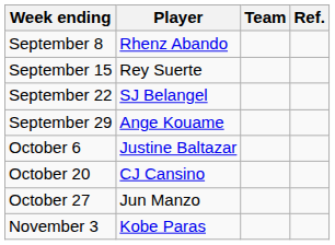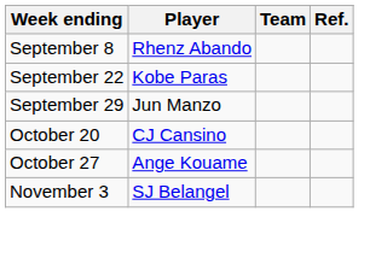- row: September 15 | Rey Suerte
September 22 | Player: SJ Belangel -> Kobe Paras
September 29 | Player: Ange Kouame -> Jun Manzo
- row: October 6 | Justine Baltazar
October 27 | Player: Jun Manzo -> Ange Kouame
November 3 | Player: Kobe Paras -> SJ Belangel
